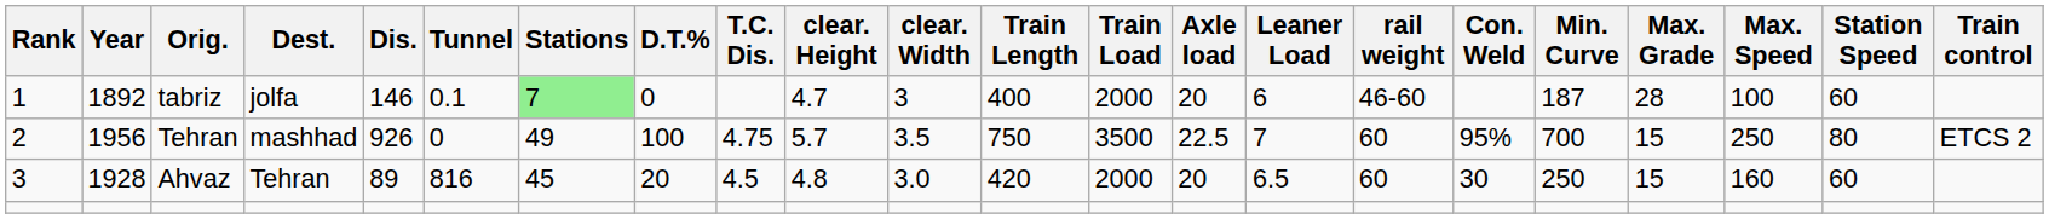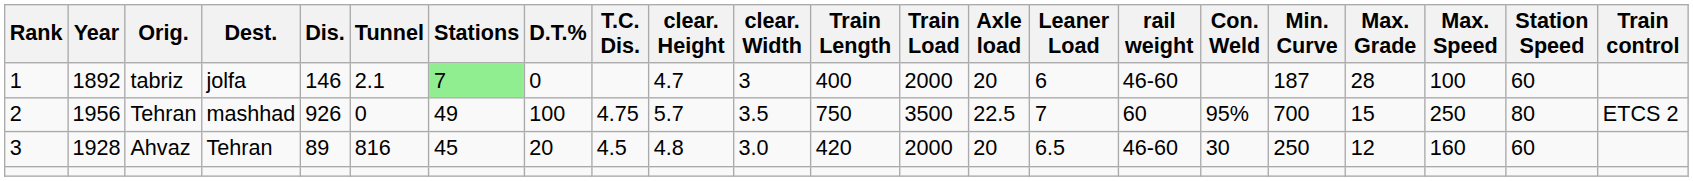tabriz | Tunnel: 0.1 -> 2.1
Ahvaz | rail weight: 60 -> 46-60
Ahvaz | Max. Grade: 15 -> 12
